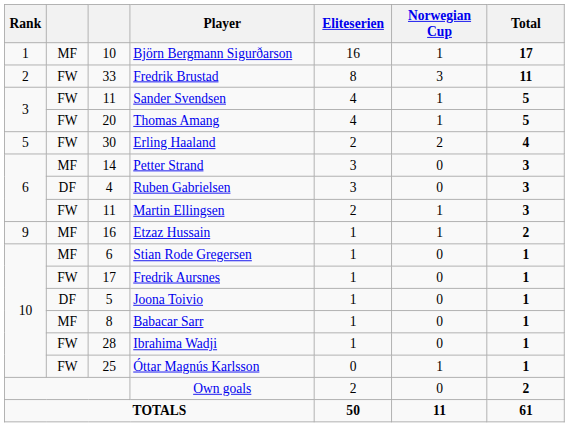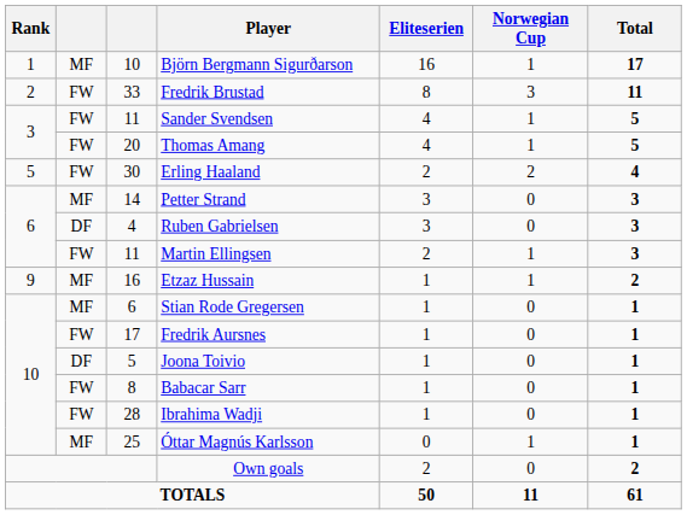Babacar Sarr | column 2: MF -> FW
Óttar Magnús Karlsson | column 2: FW -> MF
